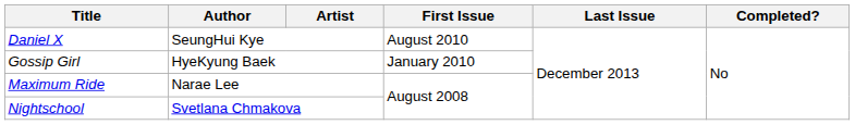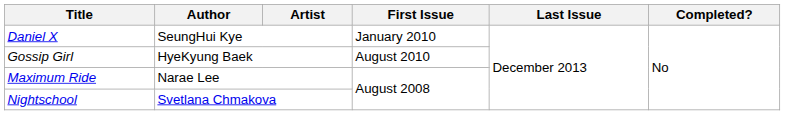Daniel X | First Issue: August 2010 -> January 2010
Gossip Girl | First Issue: January 2010 -> August 2010
